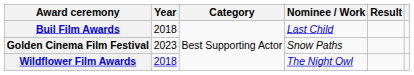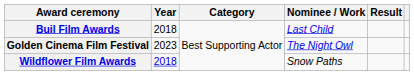Golden Cinema Film Festival | Nominee / Work: Snow Paths -> The Night Owl
Wildflower Film Awards | Nominee / Work: The Night Owl -> Snow Paths
